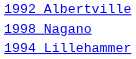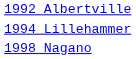rows swapped: 1994 Lillehammer <-> 1998 Nagano
